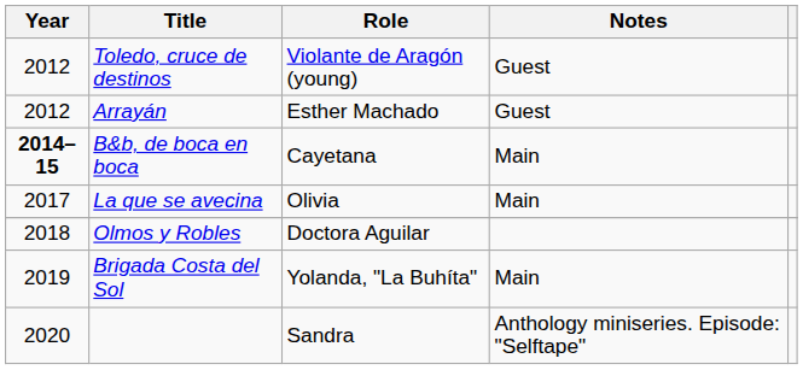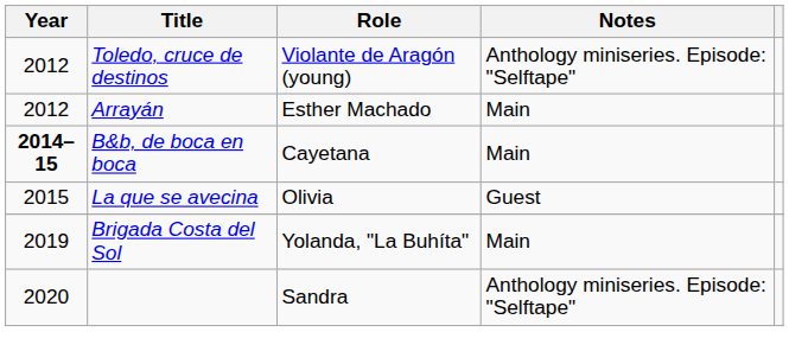Toledo, cruce de destinos | Notes: Guest -> Anthology miniseries. Episode: "Selftape"
Arrayán | Notes: Guest -> Main
La que se avecina | Year: 2017 -> 2015
La que se avecina | Notes: Main -> Guest
- row: 2018 | Olmos y Robles | Doctora Aguilar
